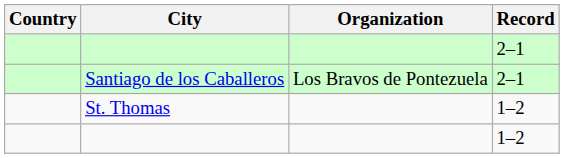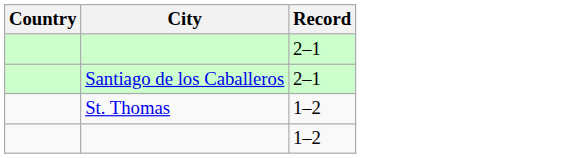- column: Organization | Los Bravos de Pontezuela
